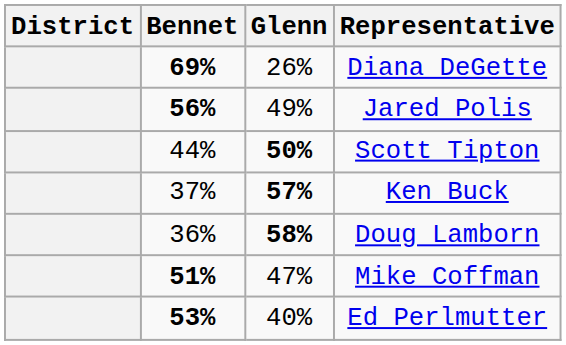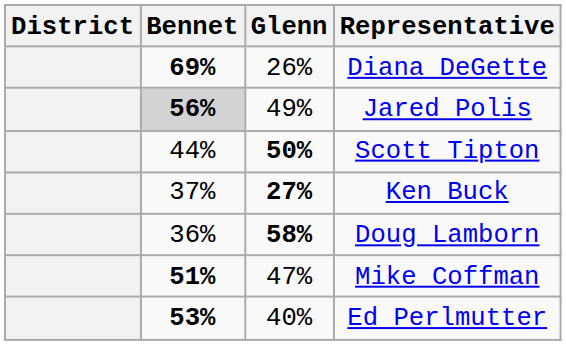Jared Polis | Bennet: no background -> lightgrey background
Ken Buck | Glenn: 57% -> 27%
